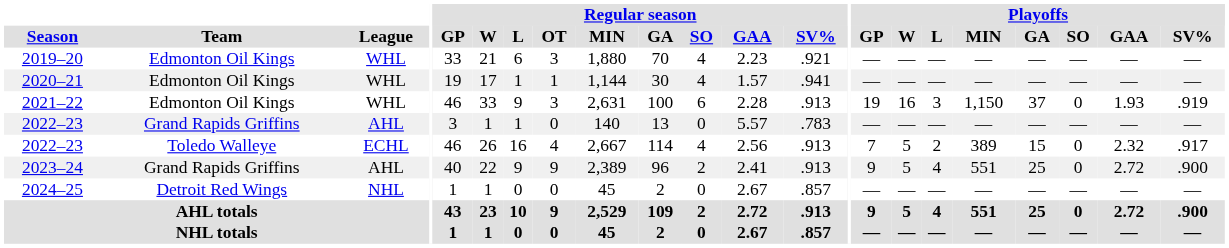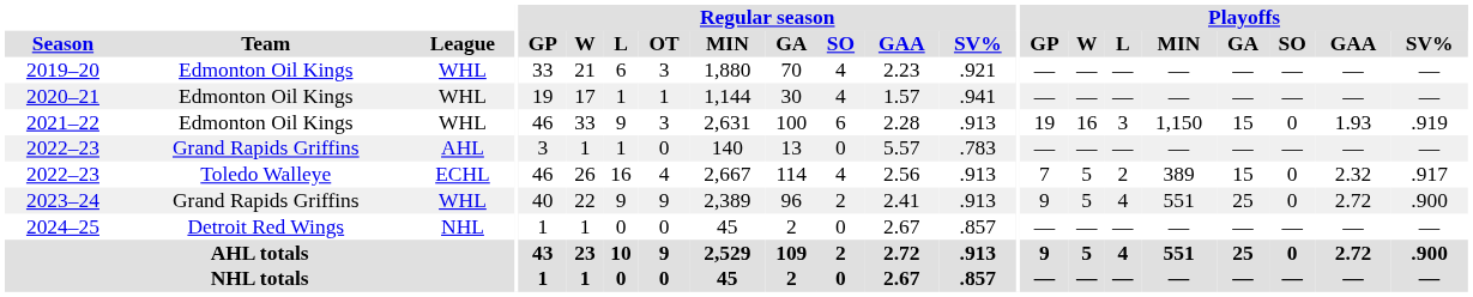2021–22 | Playoffs / GA: 37 -> 15
2023–24 | League: AHL -> WHL
